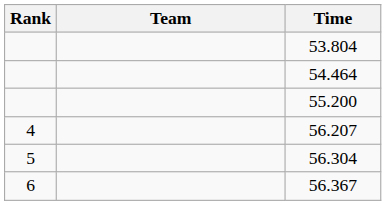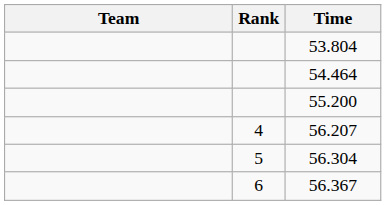columns swapped: Rank <-> Team
